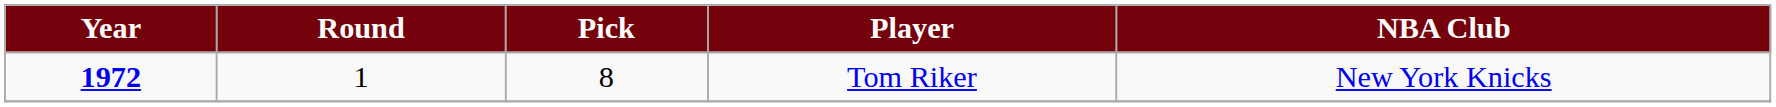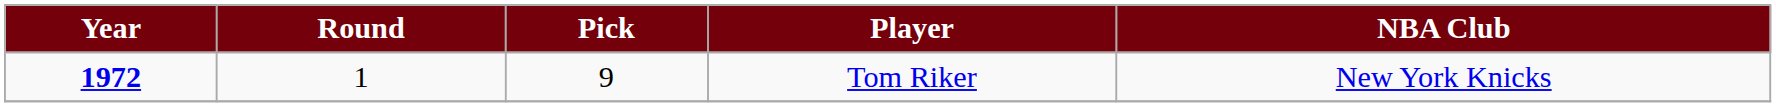Tom Riker | Pick: 8 -> 9
